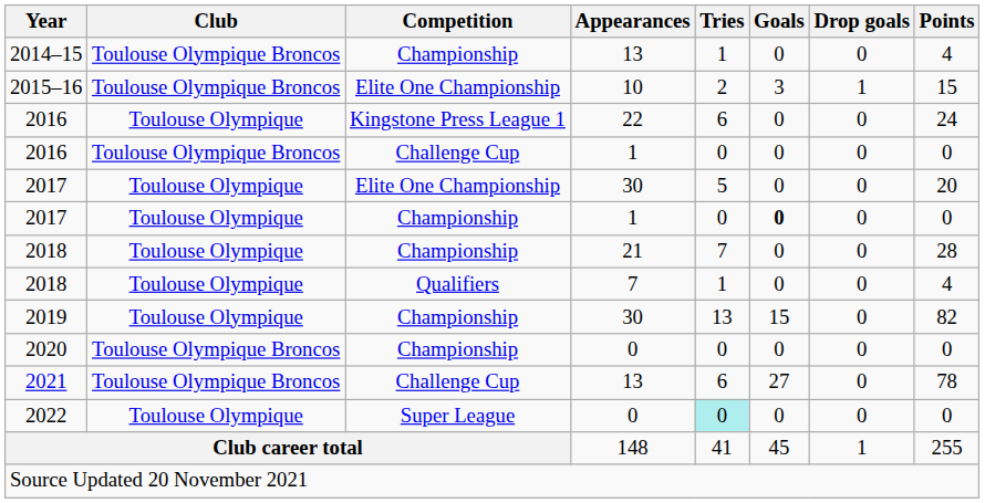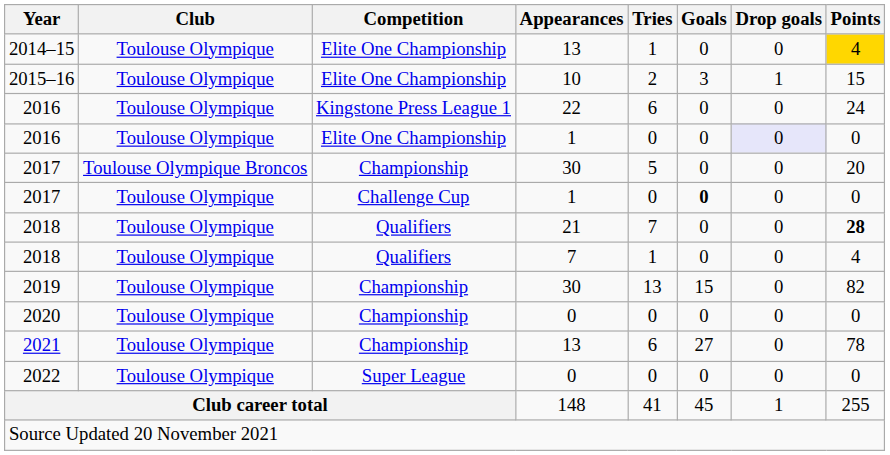2014–15 | Club: Toulouse Olympique Broncos -> Toulouse Olympique
2014–15 | Competition: Championship -> Elite One Championship
2014–15 | Points: no background -> gold background
2015–16 | Club: Toulouse Olympique Broncos -> Toulouse Olympique
2016 / 1 | Club: Toulouse Olympique Broncos -> Toulouse Olympique
2016 / 1 | Competition: Challenge Cup -> Elite One Championship
2016 / 1 | Drop goals: no background -> lavender background
2017 / 30 | Club: Toulouse Olympique -> Toulouse Olympique Broncos
2017 / 30 | Competition: Elite One Championship -> Championship
2017 / 1 | Competition: Championship -> Challenge Cup
2018 / 21 | Competition: Championship -> Qualifiers
2018 / 21 | Points: normal -> bold
2020 | Club: Toulouse Olympique Broncos -> Toulouse Olympique
2021 | Club: Toulouse Olympique Broncos -> Toulouse Olympique
2021 | Competition: Challenge Cup -> Championship
2022 | Tries: paleturquoise background -> no background
